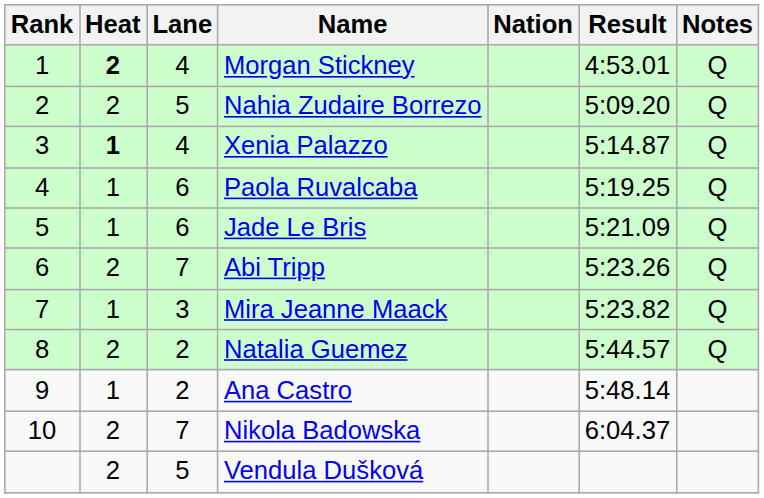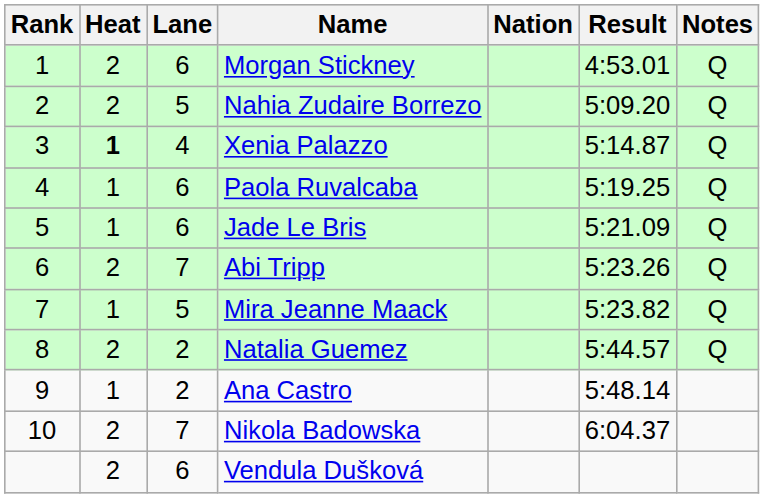Morgan Stickney | Heat: bold -> normal
Morgan Stickney | Lane: 4 -> 6
Mira Jeanne Maack | Lane: 3 -> 5
Vendula Dušková | Lane: 5 -> 6
